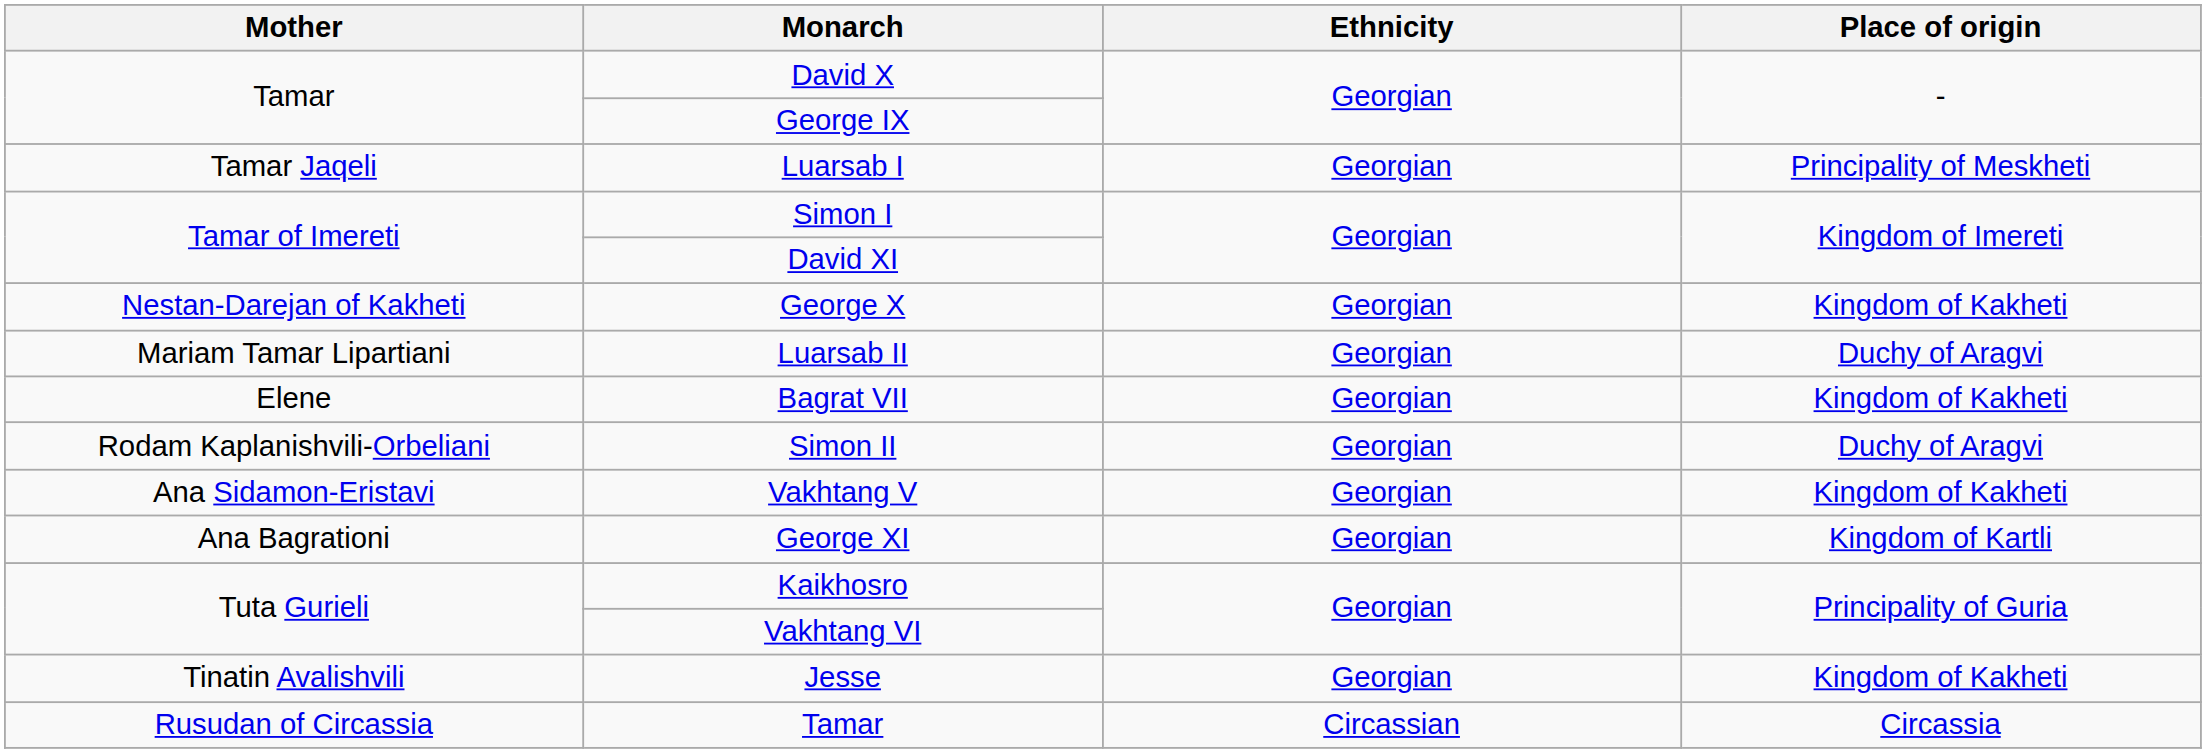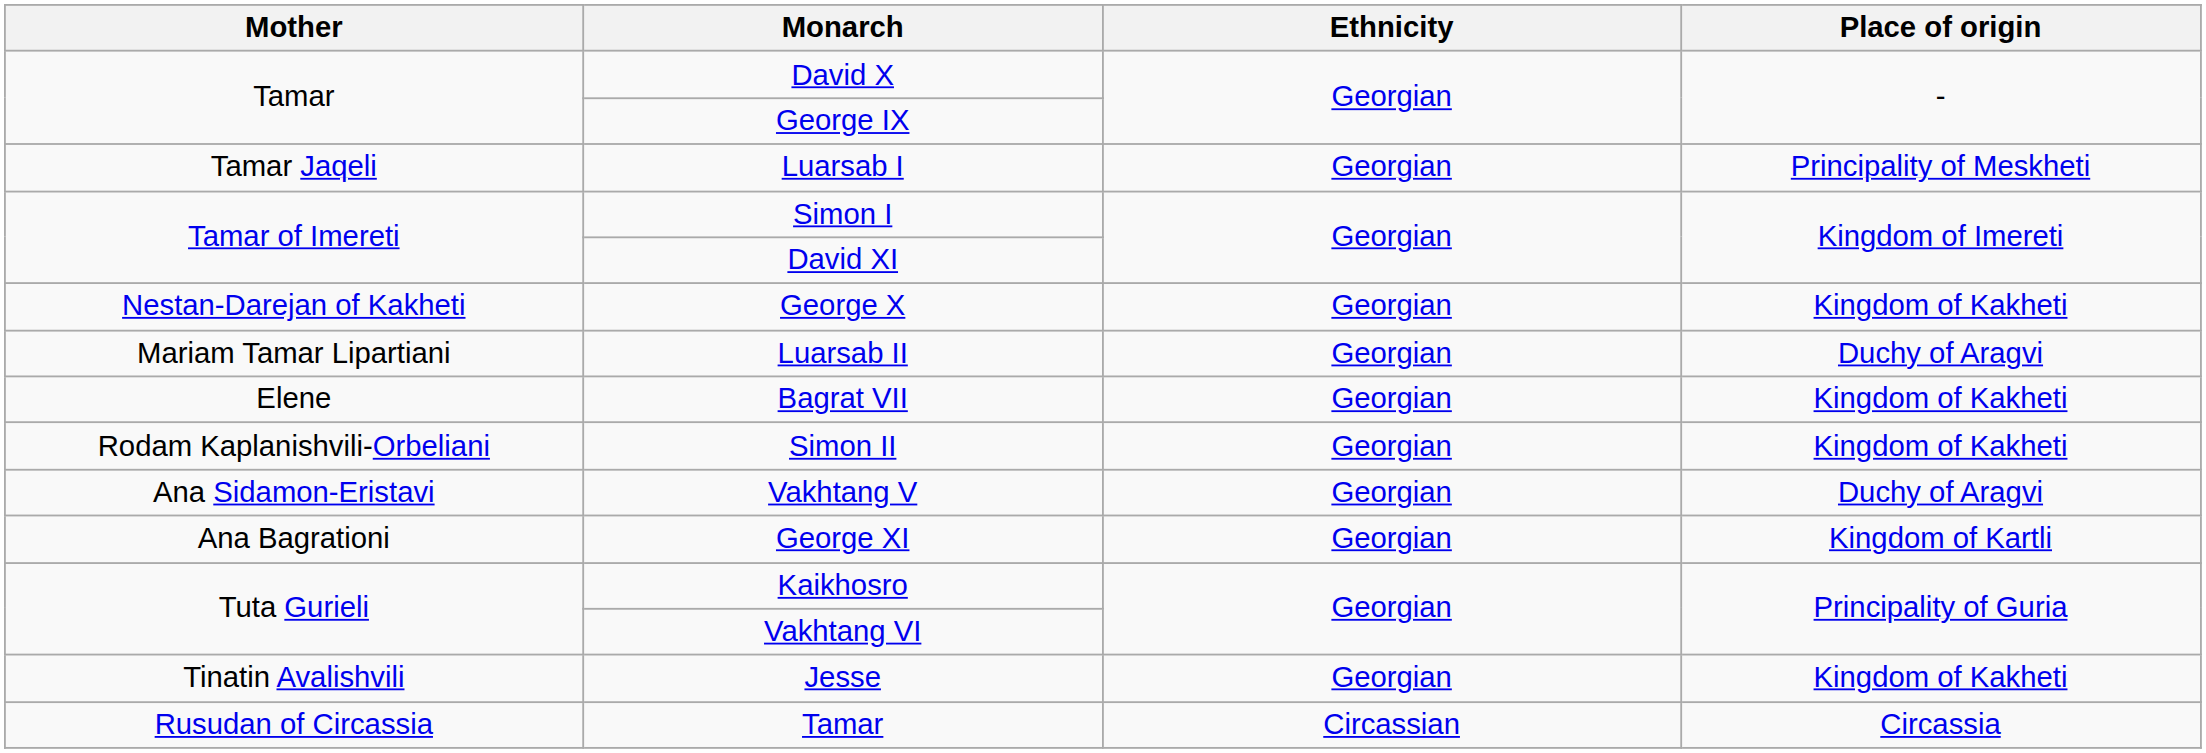Simon II | Place of origin: Duchy of Aragvi -> Kingdom of Kakheti
Vakhtang V | Place of origin: Kingdom of Kakheti -> Duchy of Aragvi
